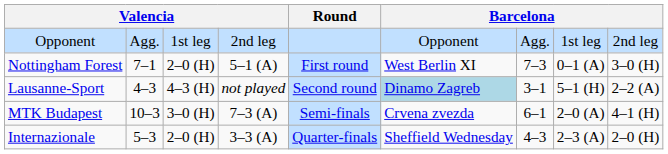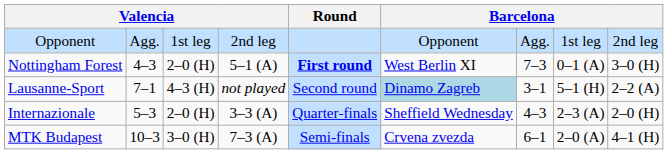Nottingham Forest | column 2: 7–1 -> 4–3
Nottingham Forest | Round: normal -> bold
Lausanne-Sport | column 2: 4–3 -> 7–1
rows swapped: Internazionale <-> MTK Budapest
